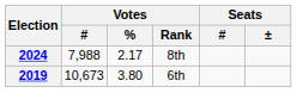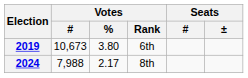rows swapped: 2019 <-> 2024
